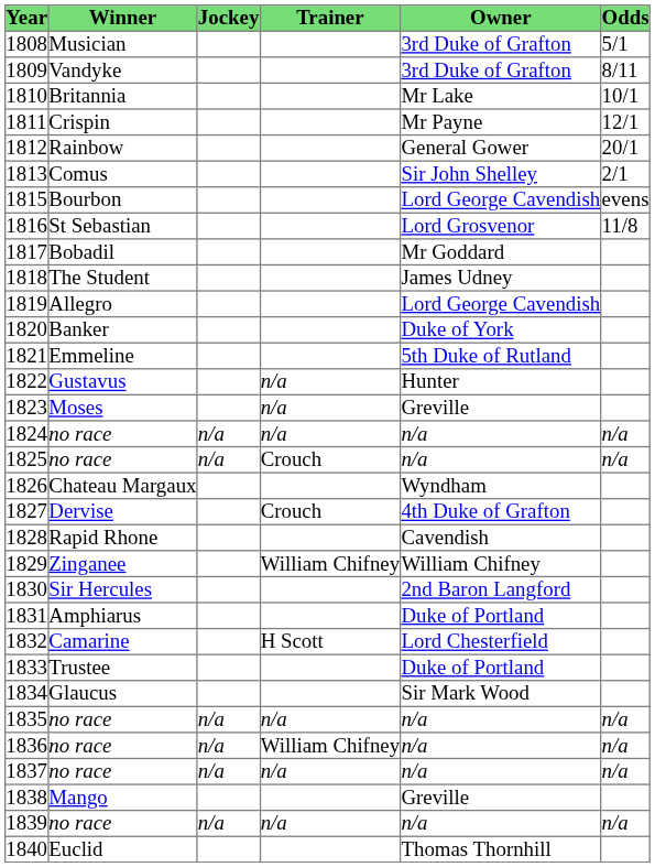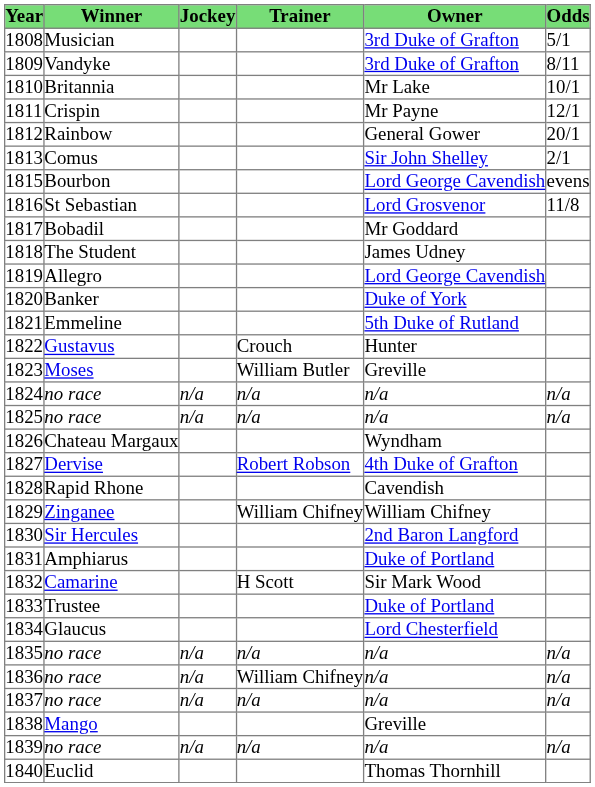1822 | Trainer: n/a -> Crouch
1823 | Trainer: n/a -> William Butler
1825 | Trainer: Crouch -> n/a
1827 | Trainer: Crouch -> Robert Robson
1832 | Owner: Lord Chesterfield -> Sir Mark Wood
1834 | Owner: Sir Mark Wood -> Lord Chesterfield
